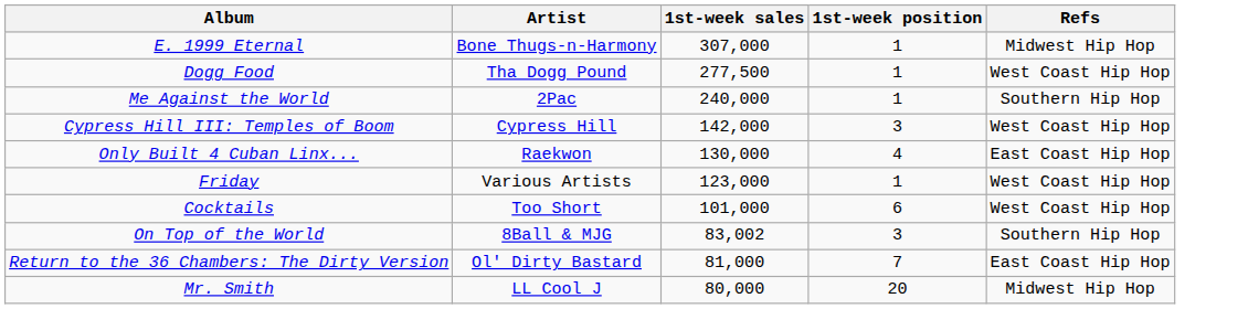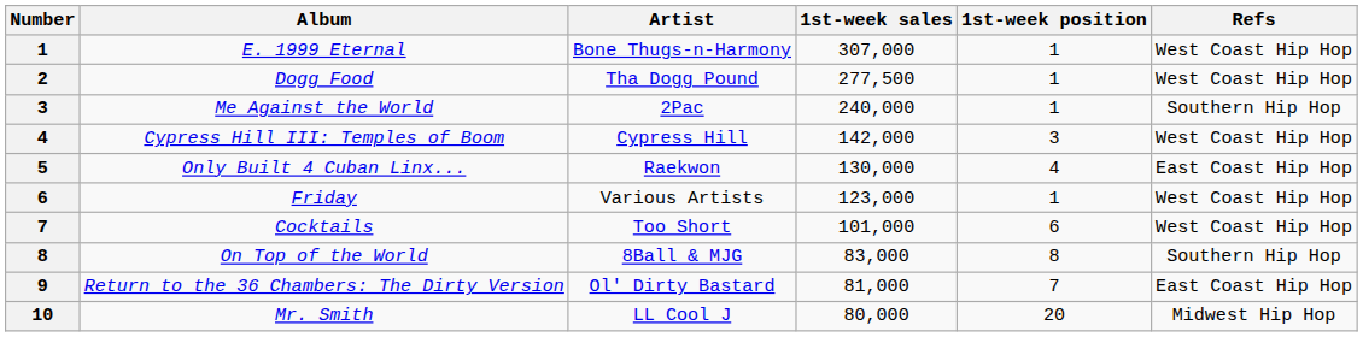+ column: Number | 1 | 2 | 3 | 4 | 5 | 6 | 7 | 8 | 9 | 10
E. 1999 Eternal | Refs: Midwest Hip Hop -> West Coast Hip Hop
On Top of the World | 1st-week sales: 83,002 -> 83,000
On Top of the World | 1st-week position: 3 -> 8
